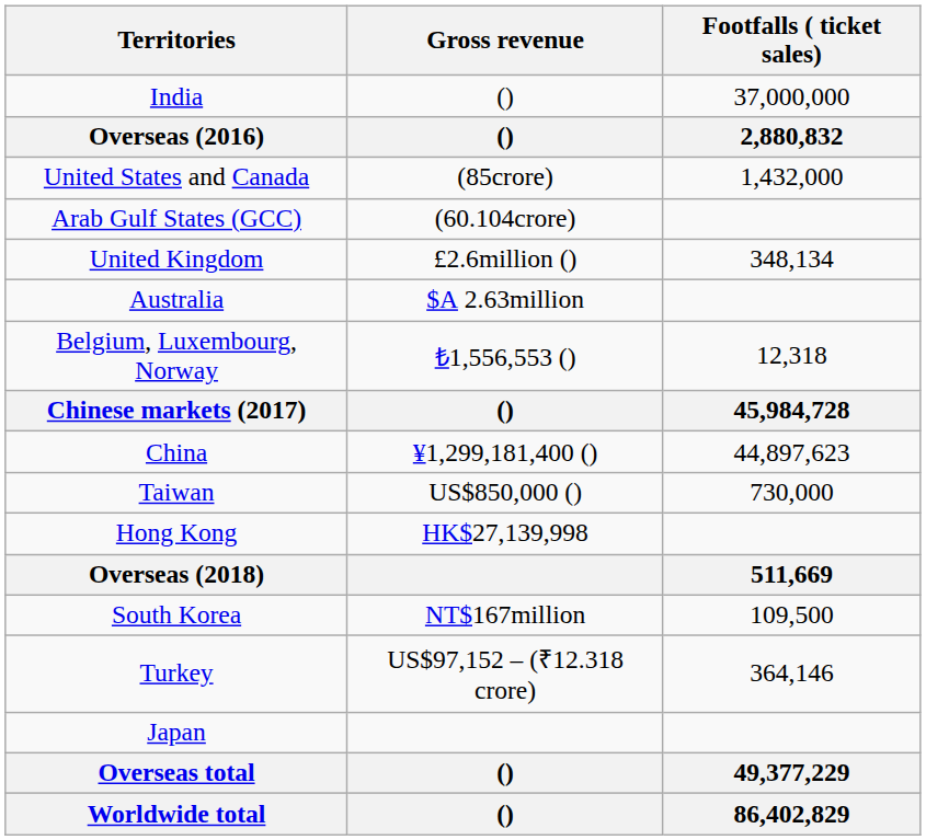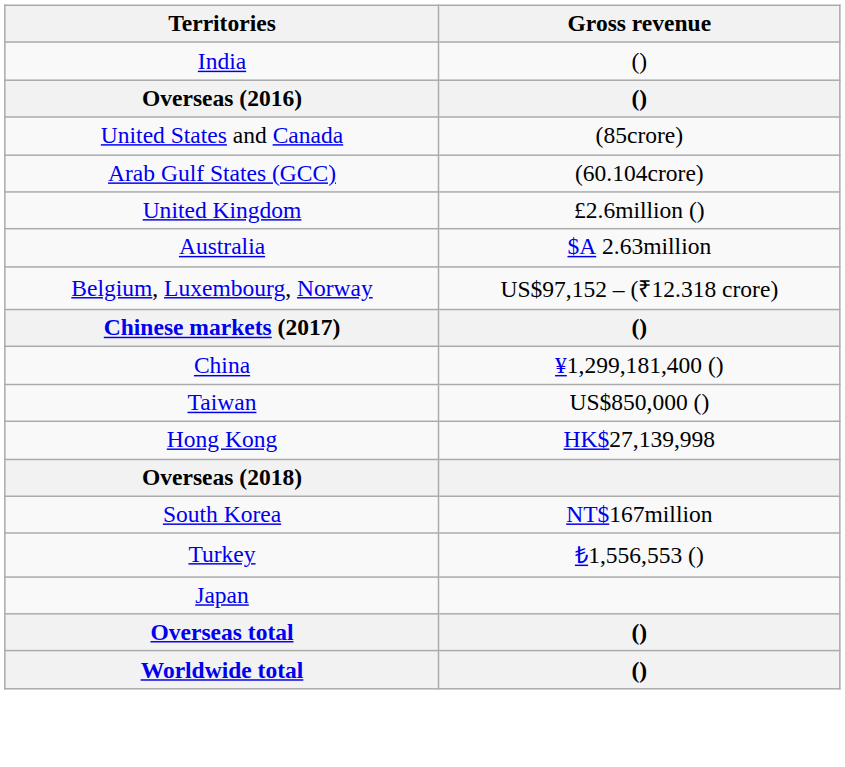- column: Footfalls ( ticket sales) | 37,000,000 | 2,880,832 | 1,432,000 | 348,134 | 12,318 | 45,984,728 | 44,897,623 | 730,000 | 511,669 | 109,500 | 364,146 | 49,377,229 | 86,402,829
Belgium, Luxembourg, Norway | Gross revenue: ₺1,556,553 () -> US$97,152 – (₹12.318 crore)
Turkey | Gross revenue: US$97,152 – (₹12.318 crore) -> ₺1,556,553 ()
